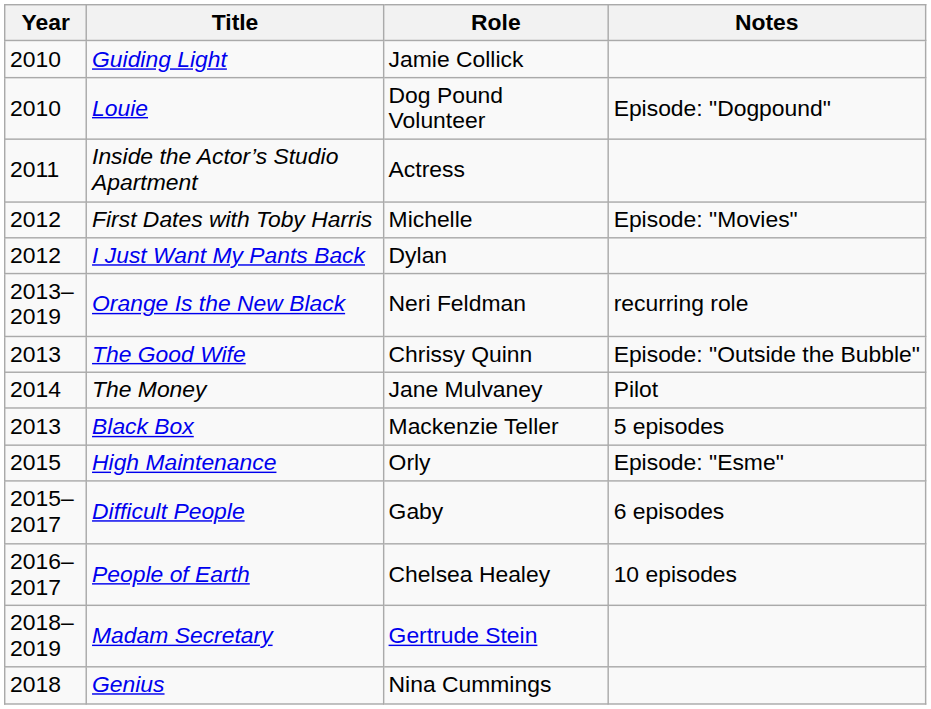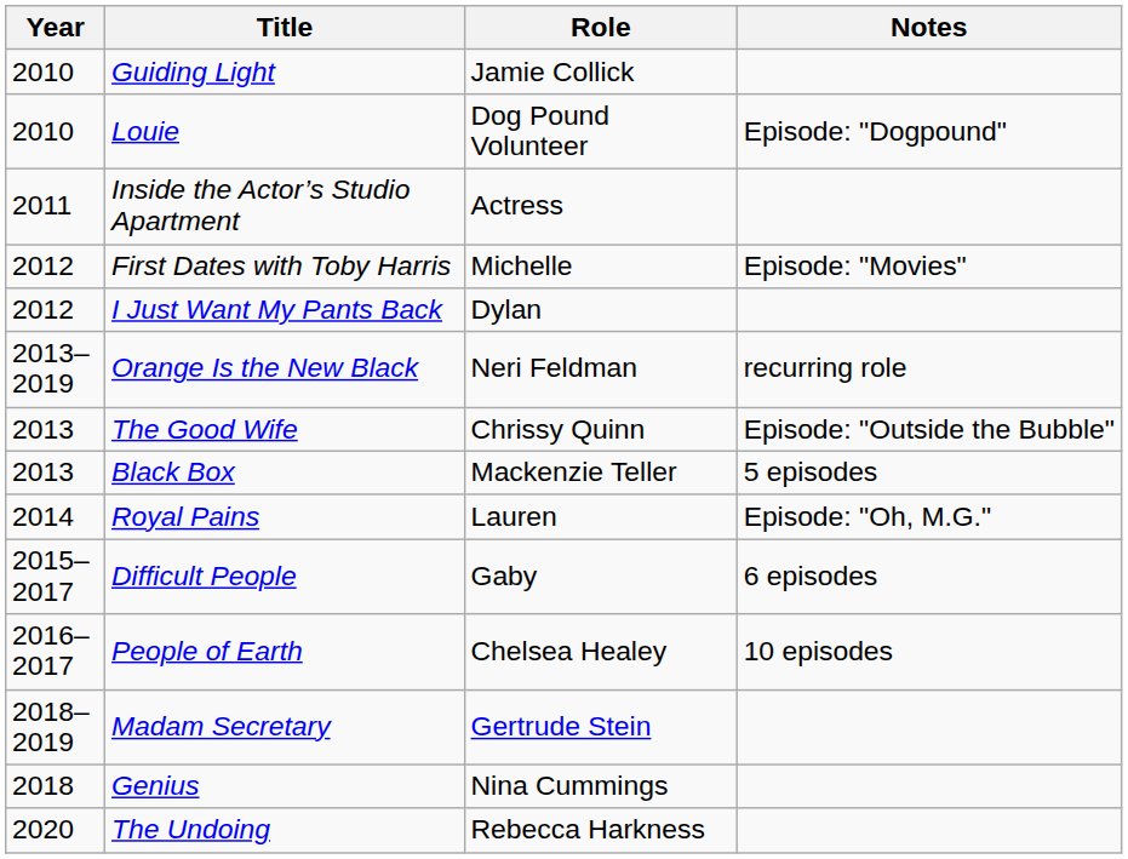- row: 2014 | The Money | Jane Mulvaney | Pilot
+ row: 2014 | Royal Pains | Lauren | Episode: "Oh, M.G."
- row: 2015 | High Maintenance | Orly | Episode: "Esme"
+ row: 2020 | The Undoing | Rebecca Harkness
